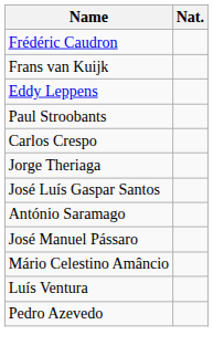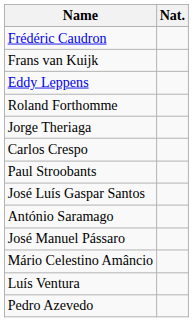+ row: Roland Forthomme
rows swapped: Paul Stroobants <-> Jorge Theriaga
